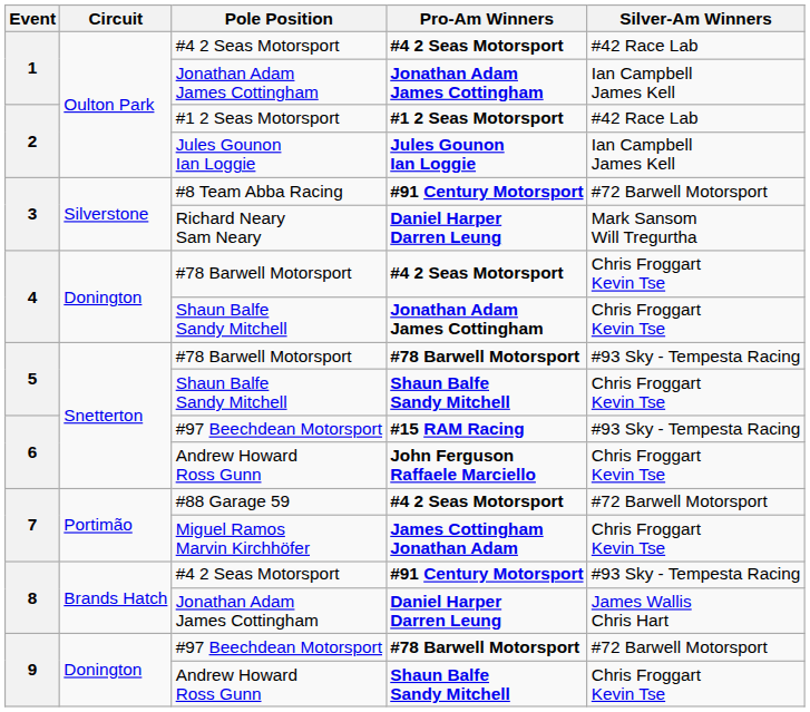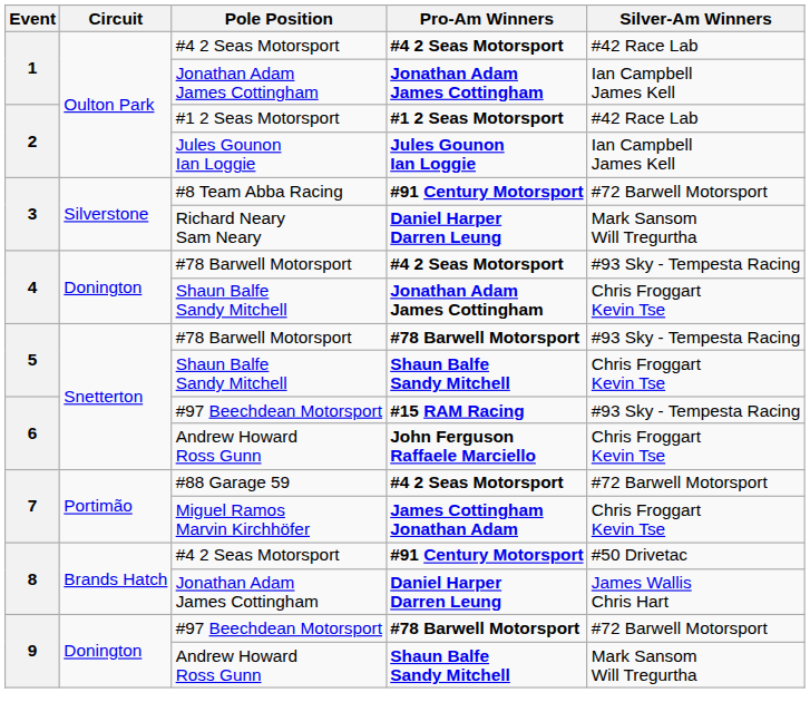#78 Barwell Motorsport / #4 2 Seas Motorsport | Silver-Am Winners: Chris Froggart Kevin Tse -> #93 Sky - Tempesta Racing
#4 2 Seas Motorsport / #91 Century Motorsport | Silver-Am Winners: #93 Sky - Tempesta Racing -> #50 Drivetac
Andrew Howard Ross Gunn / Shaun Balfe Sandy Mitchell | Silver-Am Winners: Chris Froggart Kevin Tse -> Mark Sansom Will Tregurtha
